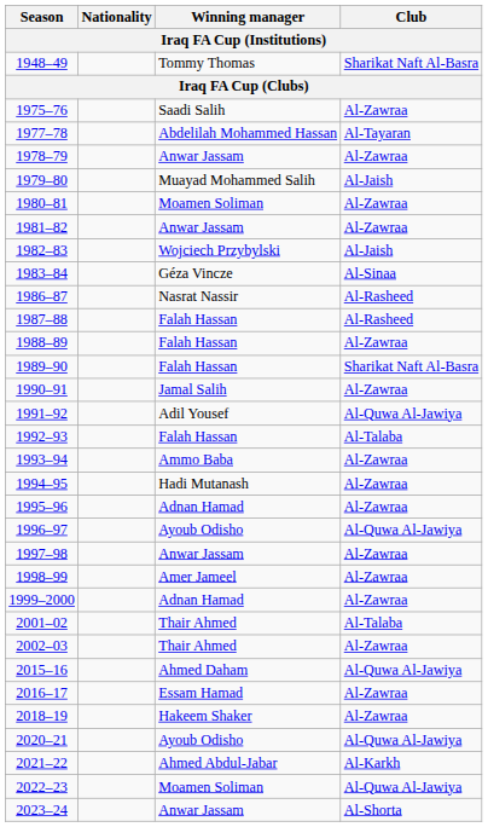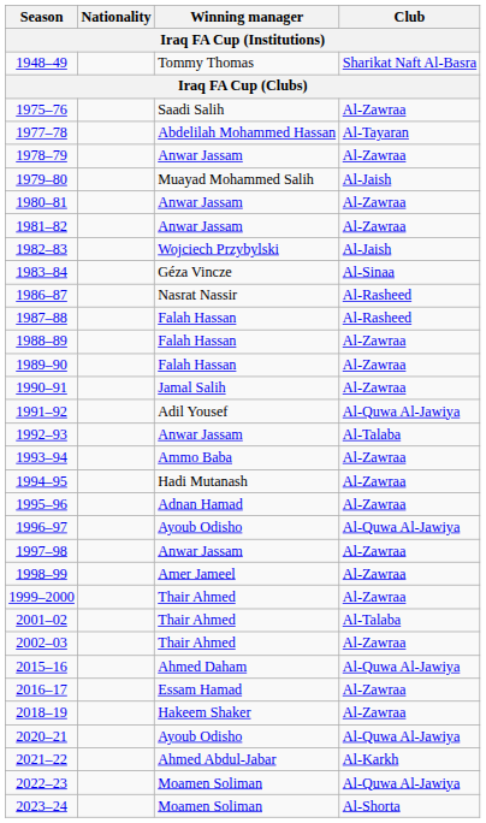1980–81 | Winning manager: Moamen Soliman -> Anwar Jassam
1989–90 | Club: Sharikat Naft Al-Basra -> Al-Zawraa
1992–93 | Winning manager: Falah Hassan -> Anwar Jassam
1999–2000 | Winning manager: Adnan Hamad -> Thair Ahmed
2023–24 | Winning manager: Anwar Jassam -> Moamen Soliman
